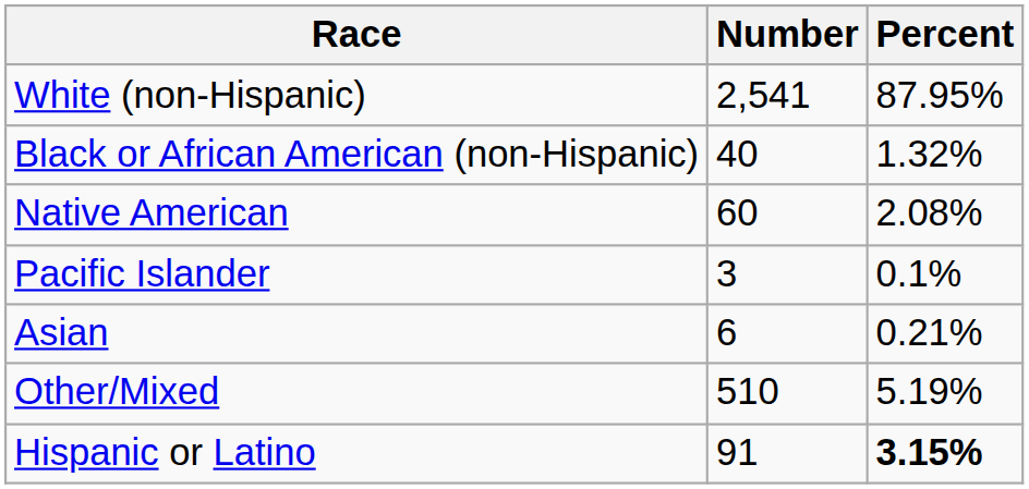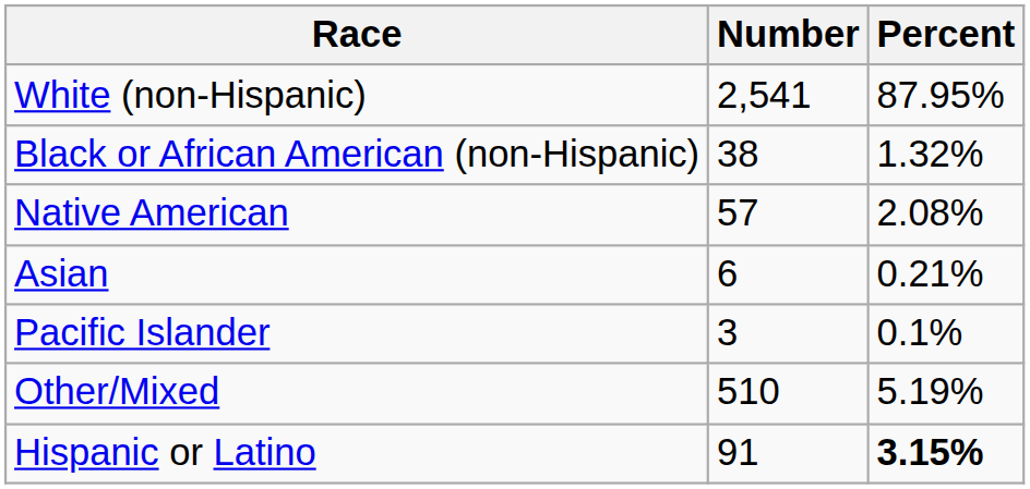Black or African American (non-Hispanic) | Number: 40 -> 38
Native American | Number: 60 -> 57
rows swapped: Asian <-> Pacific Islander
